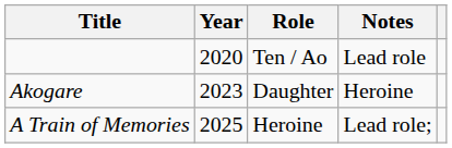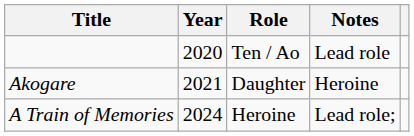Akogare | Year: 2023 -> 2021
A Train of Memories | Year: 2025 -> 2024
